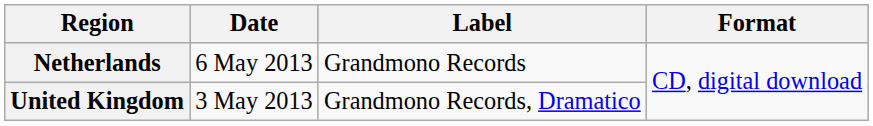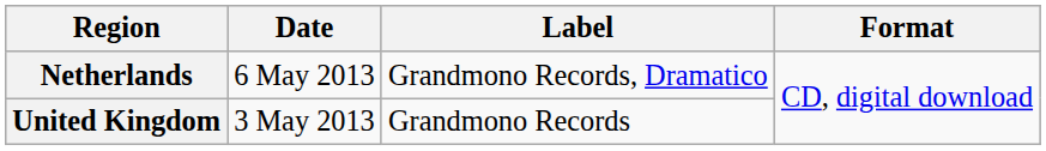Netherlands | Label: Grandmono Records -> Grandmono Records, Dramatico
United Kingdom | Label: Grandmono Records, Dramatico -> Grandmono Records
